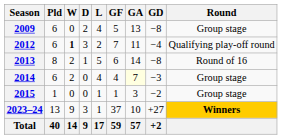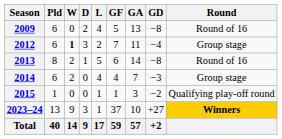2009 | Round: Group stage -> Round of 16
2012 | Round: Qualifying play-off round -> Group stage
2014 | GA: lightyellow background -> no background
2015 | Round: Group stage -> Qualifying play-off round
